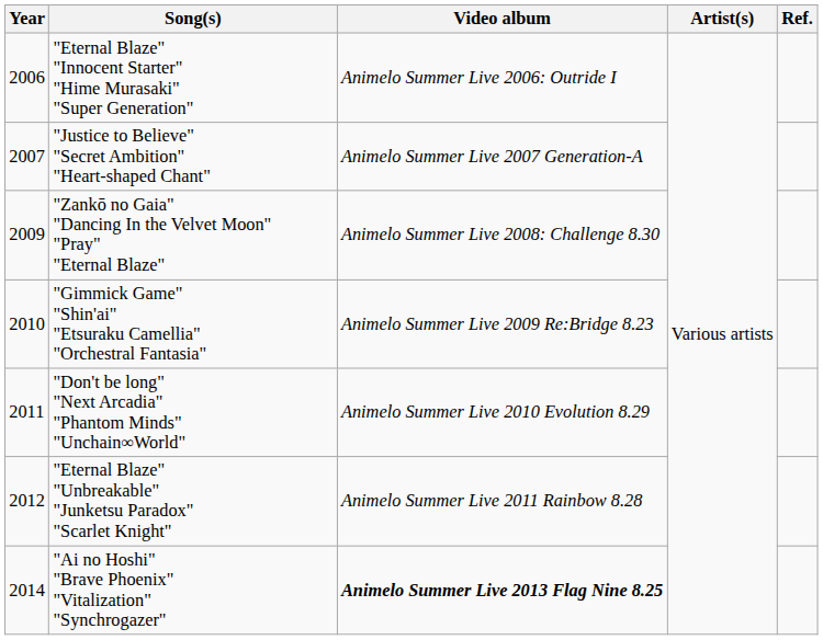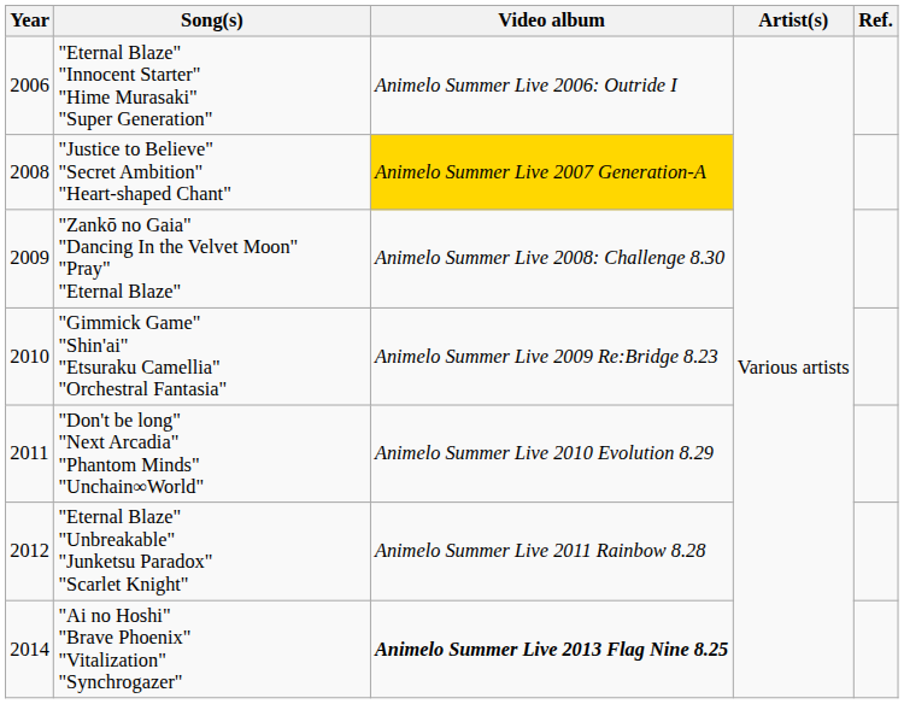"Justice to Believe" "Secret Ambition" "Heart-shaped Chant" | Year: 2007 -> 2008
"Justice to Believe" "Secret Ambition" "Heart-shaped Chant" | Video album: no background -> gold background
